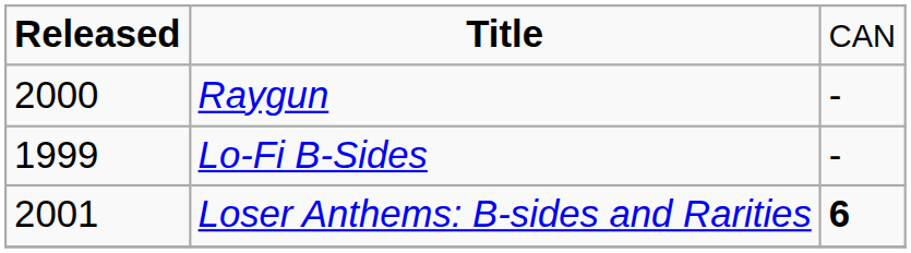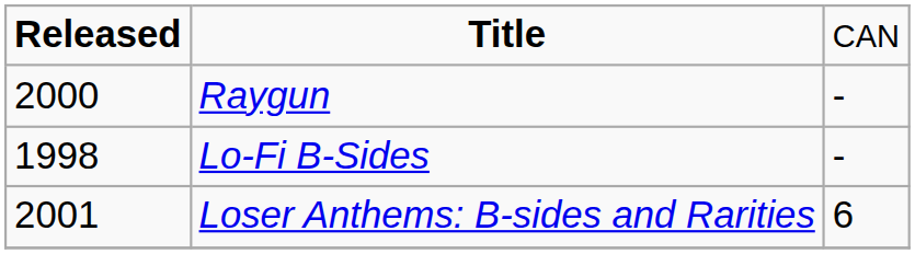Lo-Fi B-Sides | column 1: 1999 -> 1998
Loser Anthems: B-sides and Rarities | column 3: bold -> normal
